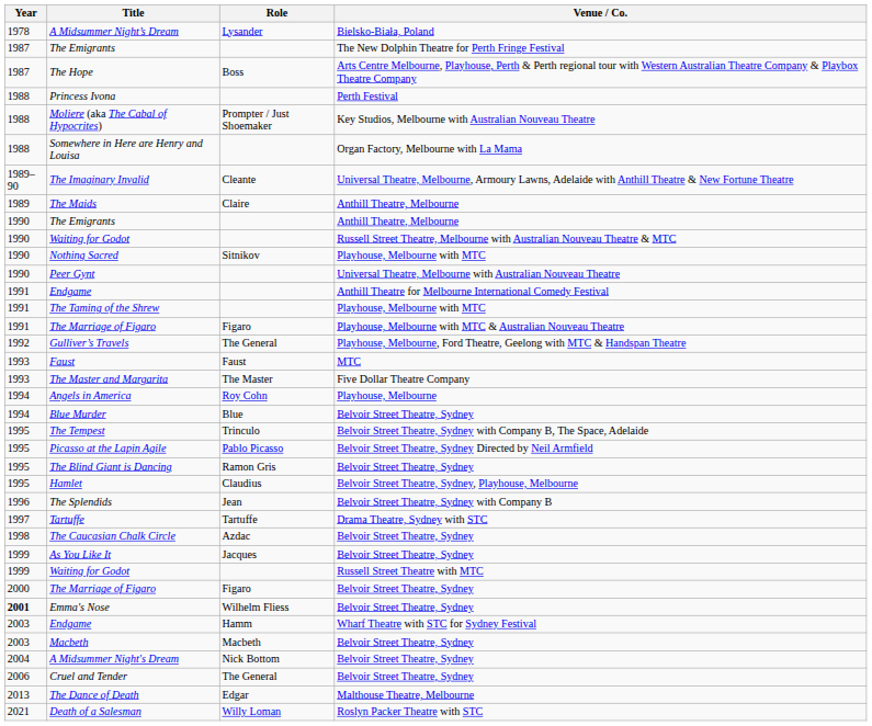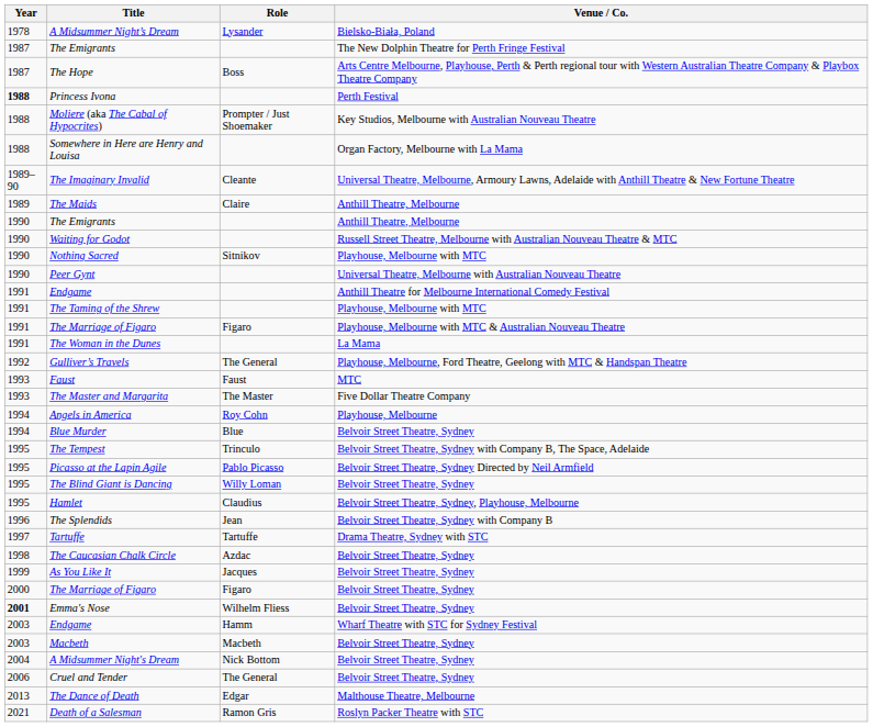Princess Ivona | Year: normal -> bold
+ row: 1991 | The Woman in the Dunes | La Mama
The Blind Giant is Dancing | Role: Ramon Gris -> Willy Loman
- row: 1999 | Waiting for Godot | Russell Street Theatre with MTC
Death of a Salesman | Role: Willy Loman -> Ramon Gris
